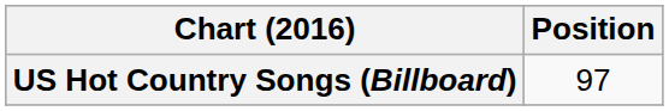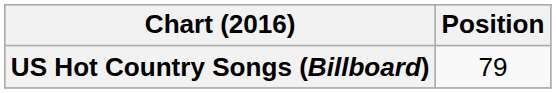US Hot Country Songs (Billboard) | Position: 97 -> 79
